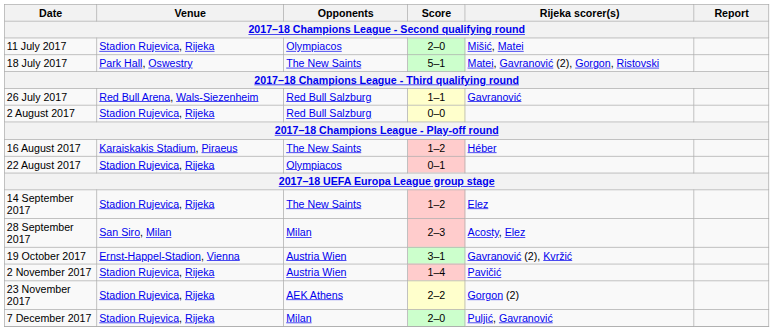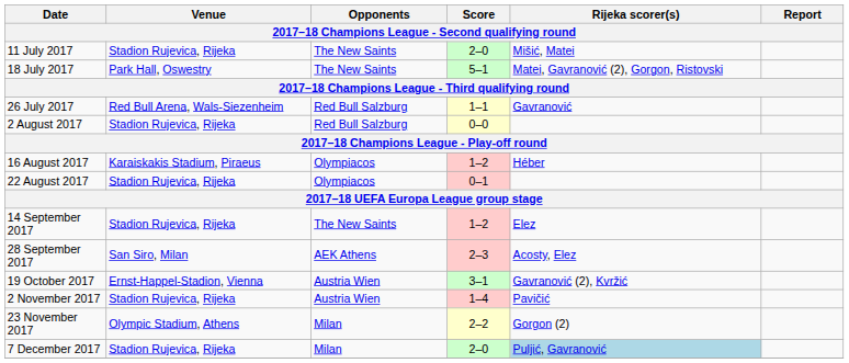11 July 2017 | Opponents: Olympiacos -> The New Saints
16 August 2017 | Opponents: The New Saints -> Olympiacos
28 September 2017 | Opponents: Milan -> AEK Athens
23 November 2017 | Venue: Stadion Rujevica, Rijeka -> Olympic Stadium, Athens
23 November 2017 | Opponents: AEK Athens -> Milan
7 December 2017 | Rijeka scorer(s): no background -> lightblue background
